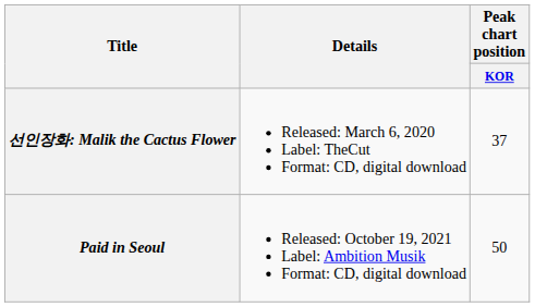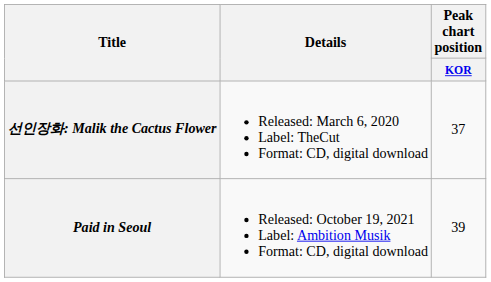Paid in Seoul | Peak chart position / KOR: 50 -> 39
